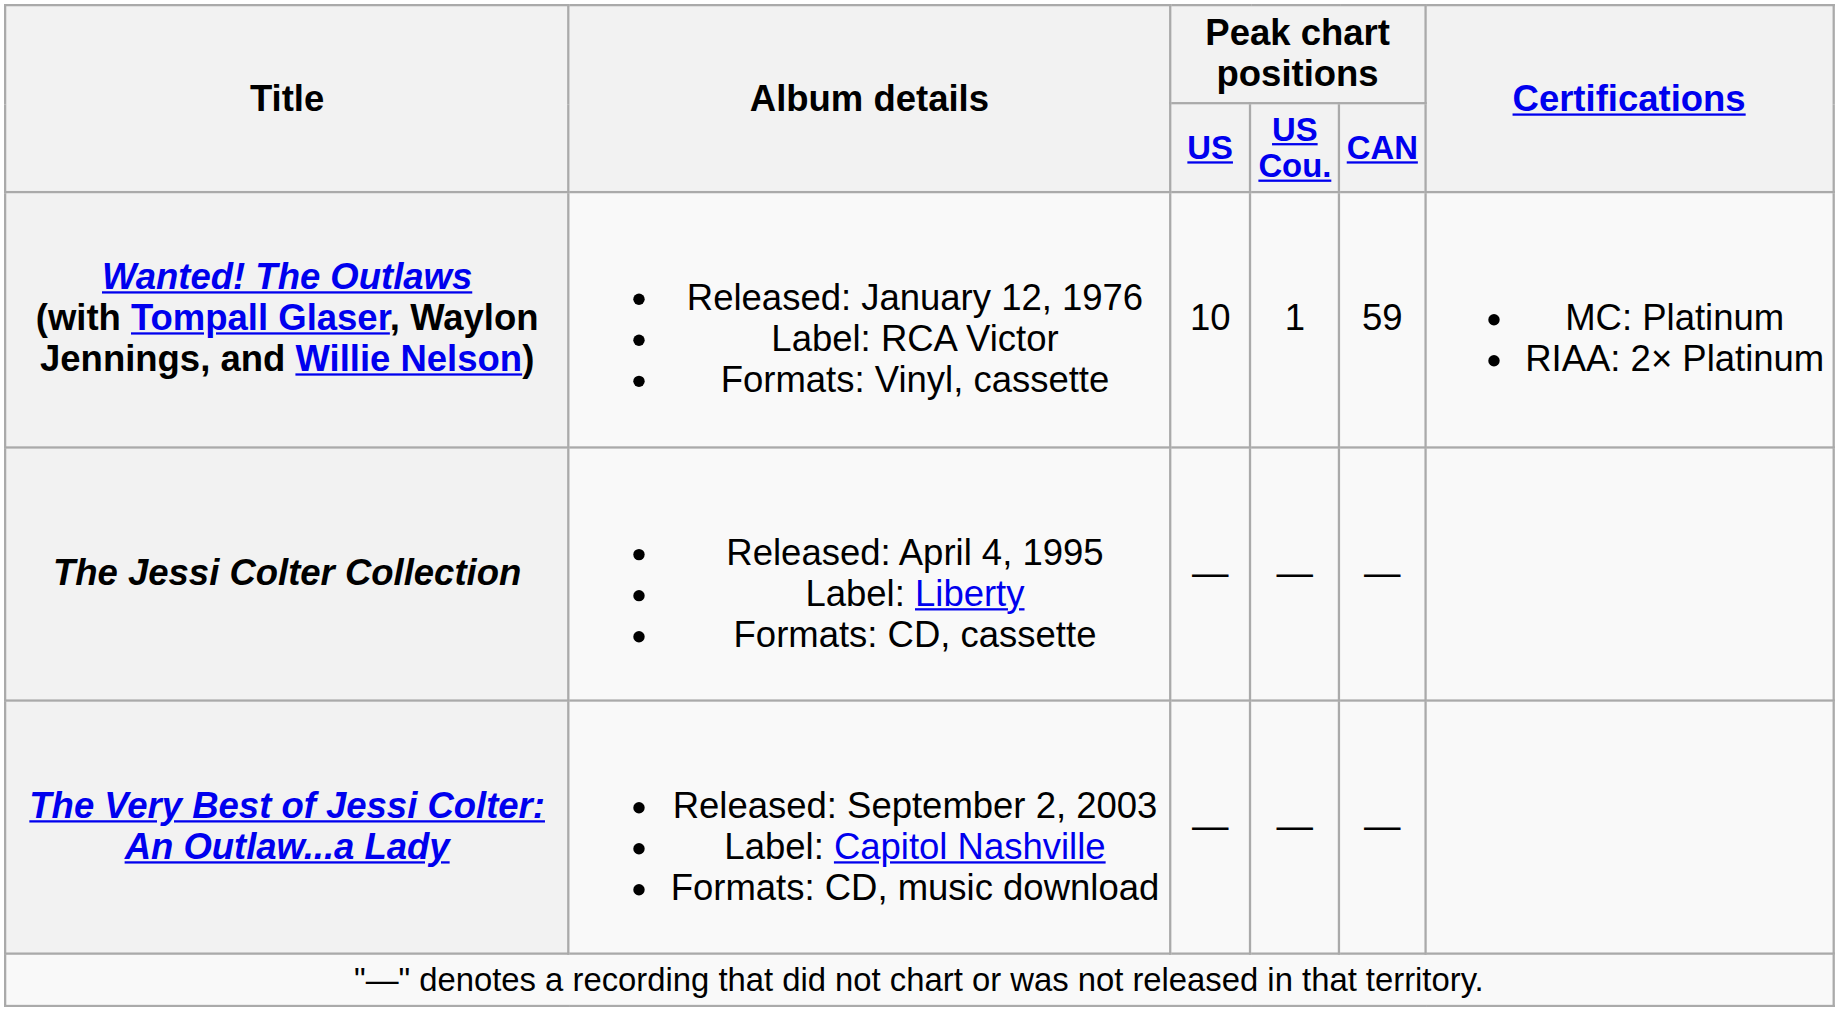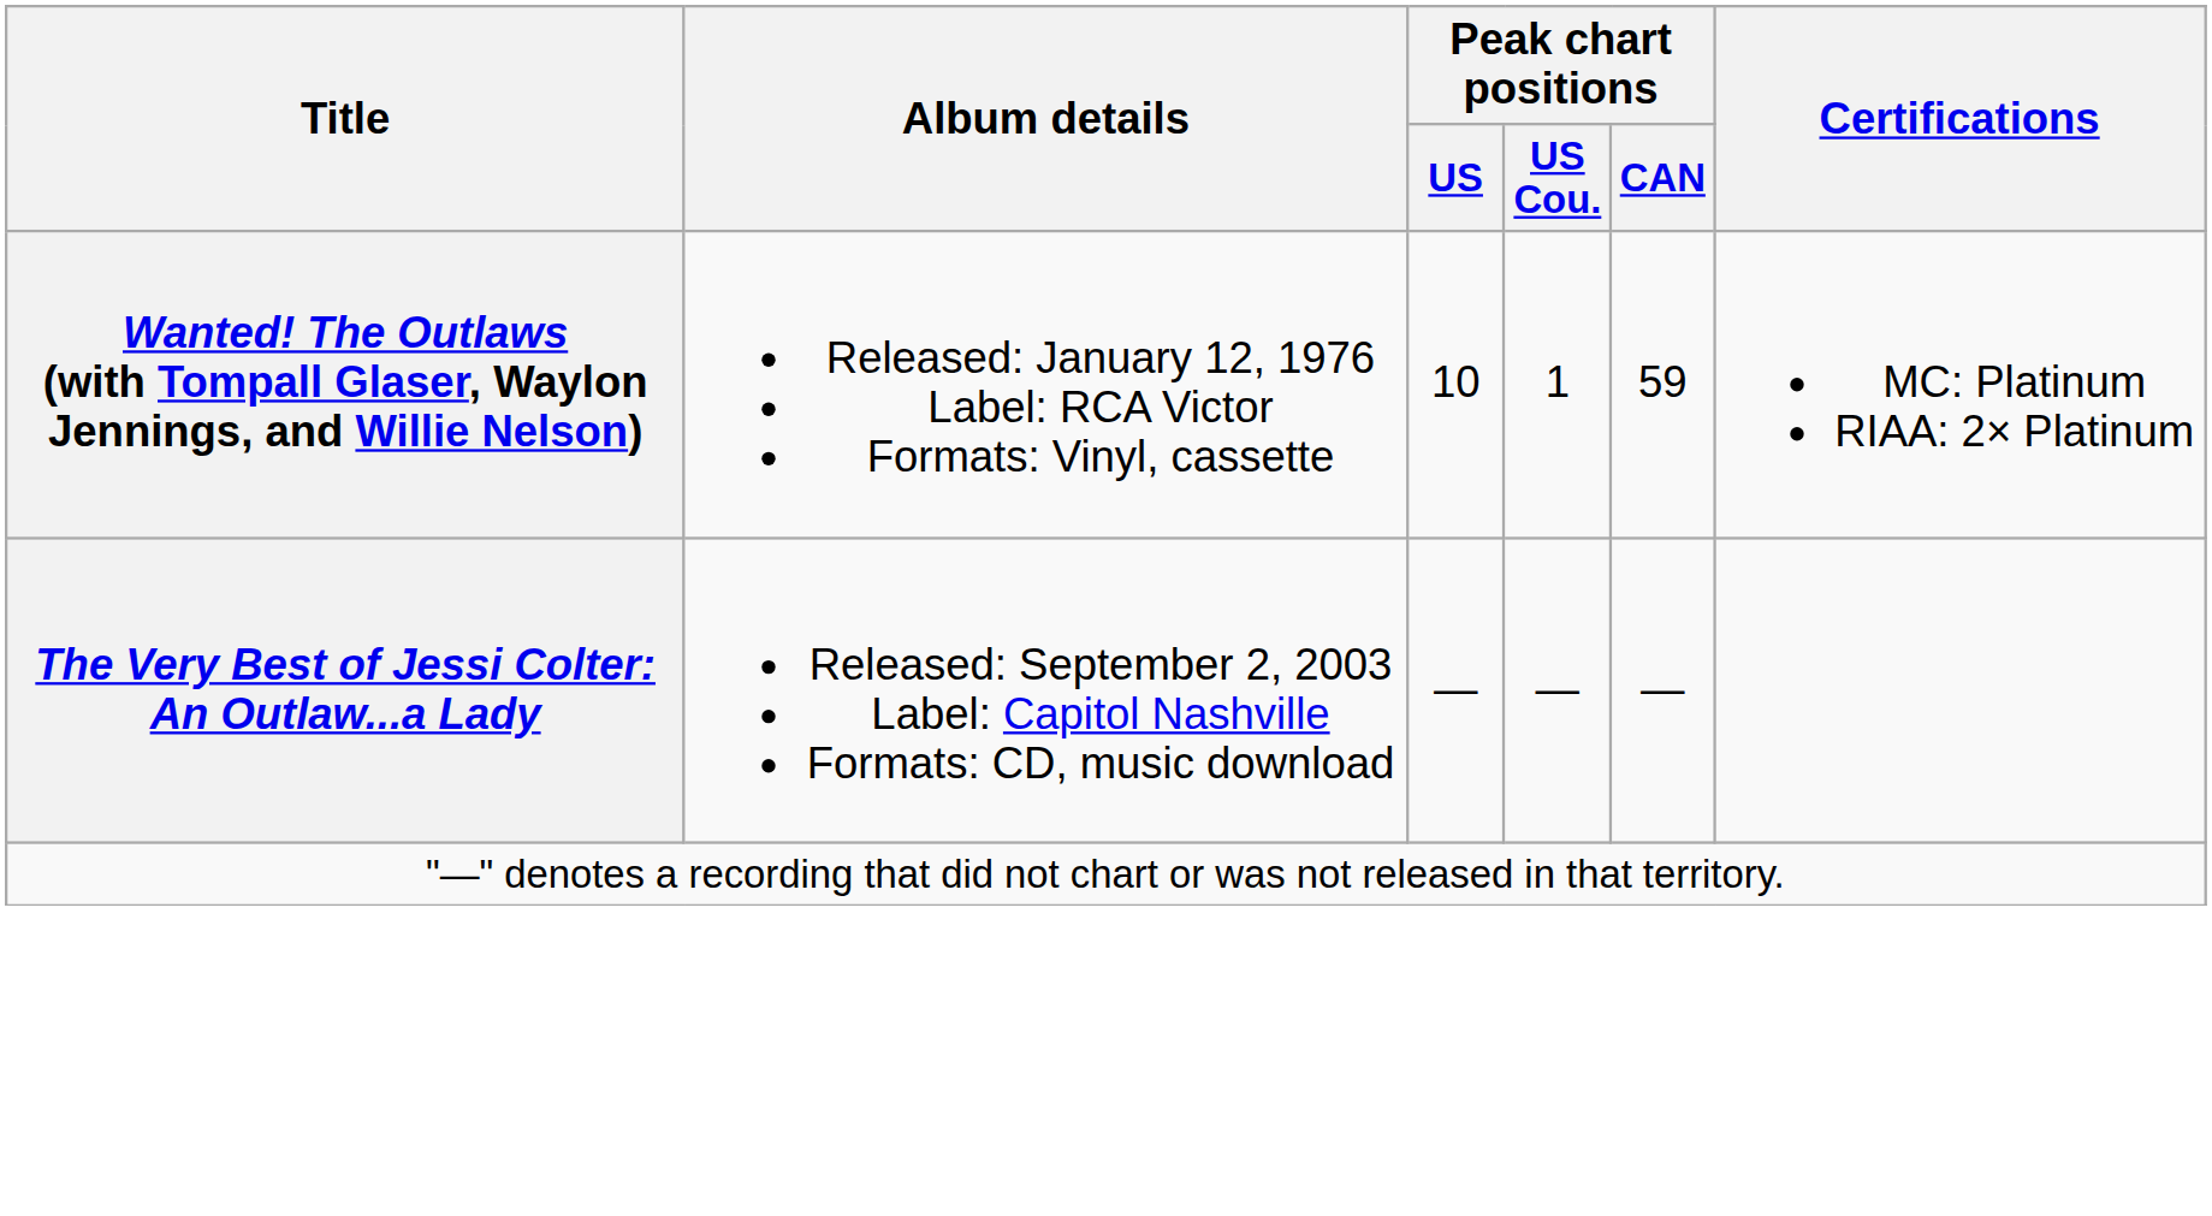- row: The Jessi Colter Collection | Released: April 4, 1995 Label: Liberty Formats: CD, cassette | — | — | —
